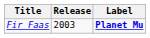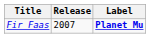Fir Faas | Release: 2003 -> 2007
